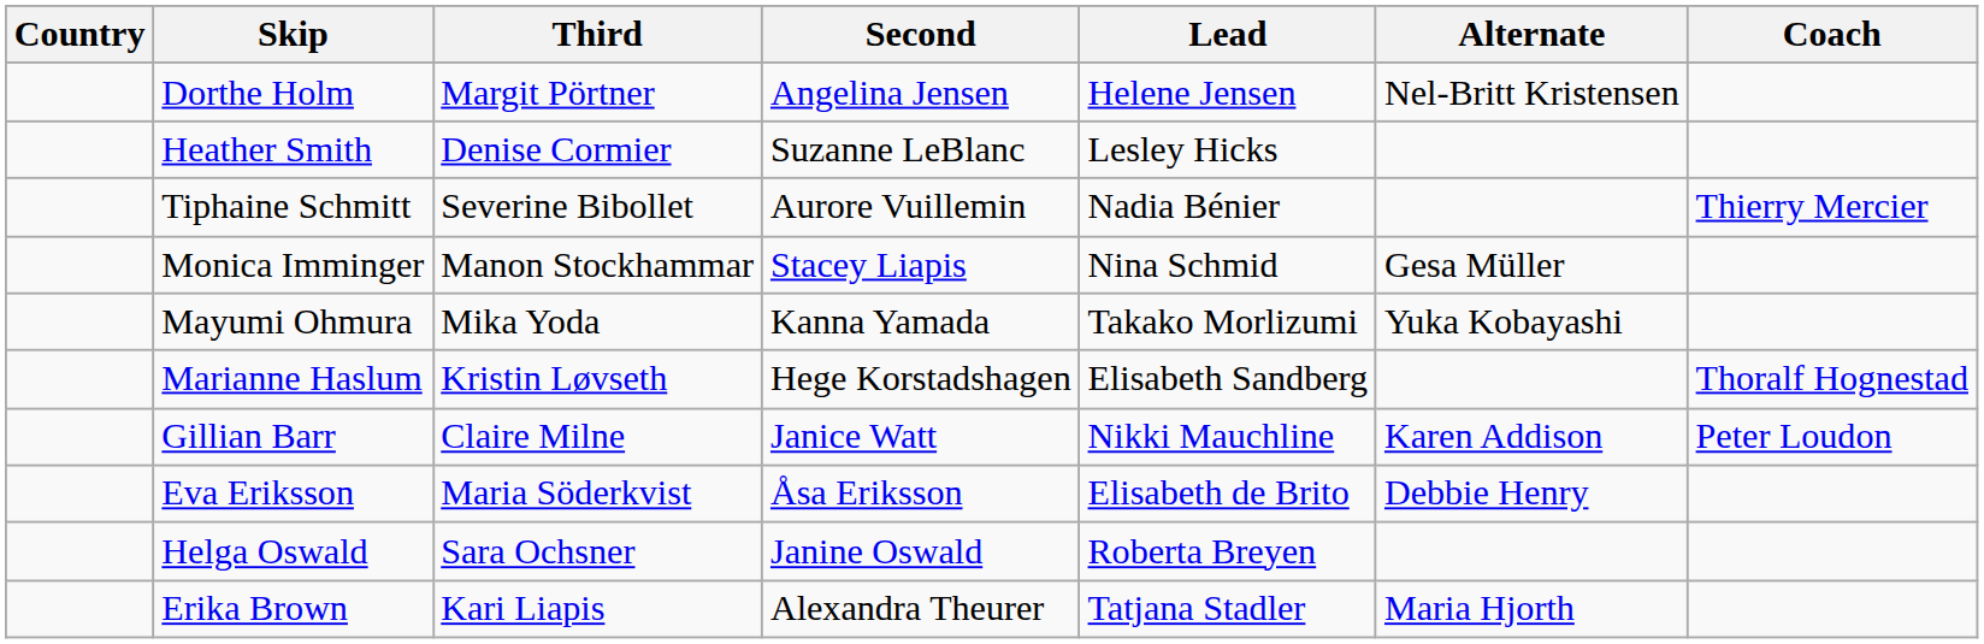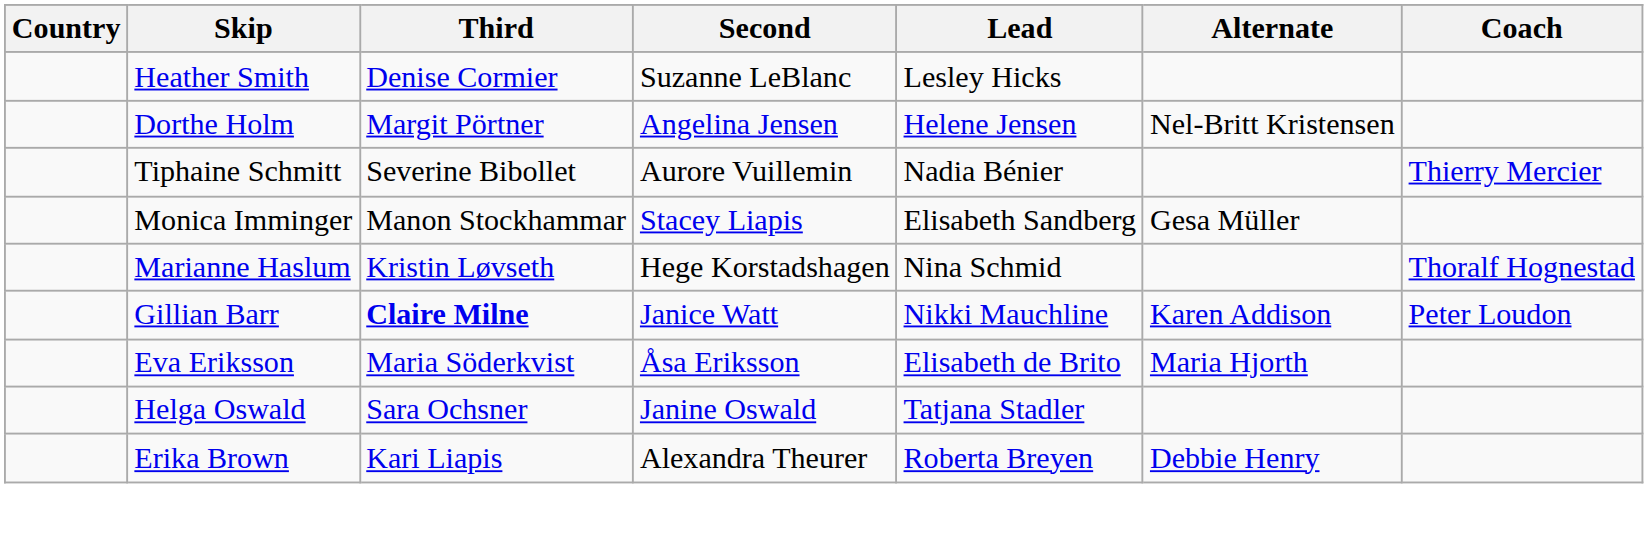rows swapped: Heather Smith <-> Dorthe Holm
Monica Imminger | Lead: Nina Schmid -> Elisabeth Sandberg
- row: Mayumi Ohmura | Mika Yoda | Kanna Yamada | Takako Morlizumi | Yuka Kobayashi
Marianne Haslum | Lead: Elisabeth Sandberg -> Nina Schmid
Gillian Barr | Third: normal -> bold
Eva Eriksson | Alternate: Debbie Henry -> Maria Hjorth
Helga Oswald | Lead: Roberta Breyen -> Tatjana Stadler
Erika Brown | Lead: Tatjana Stadler -> Roberta Breyen
Erika Brown | Alternate: Maria Hjorth -> Debbie Henry
